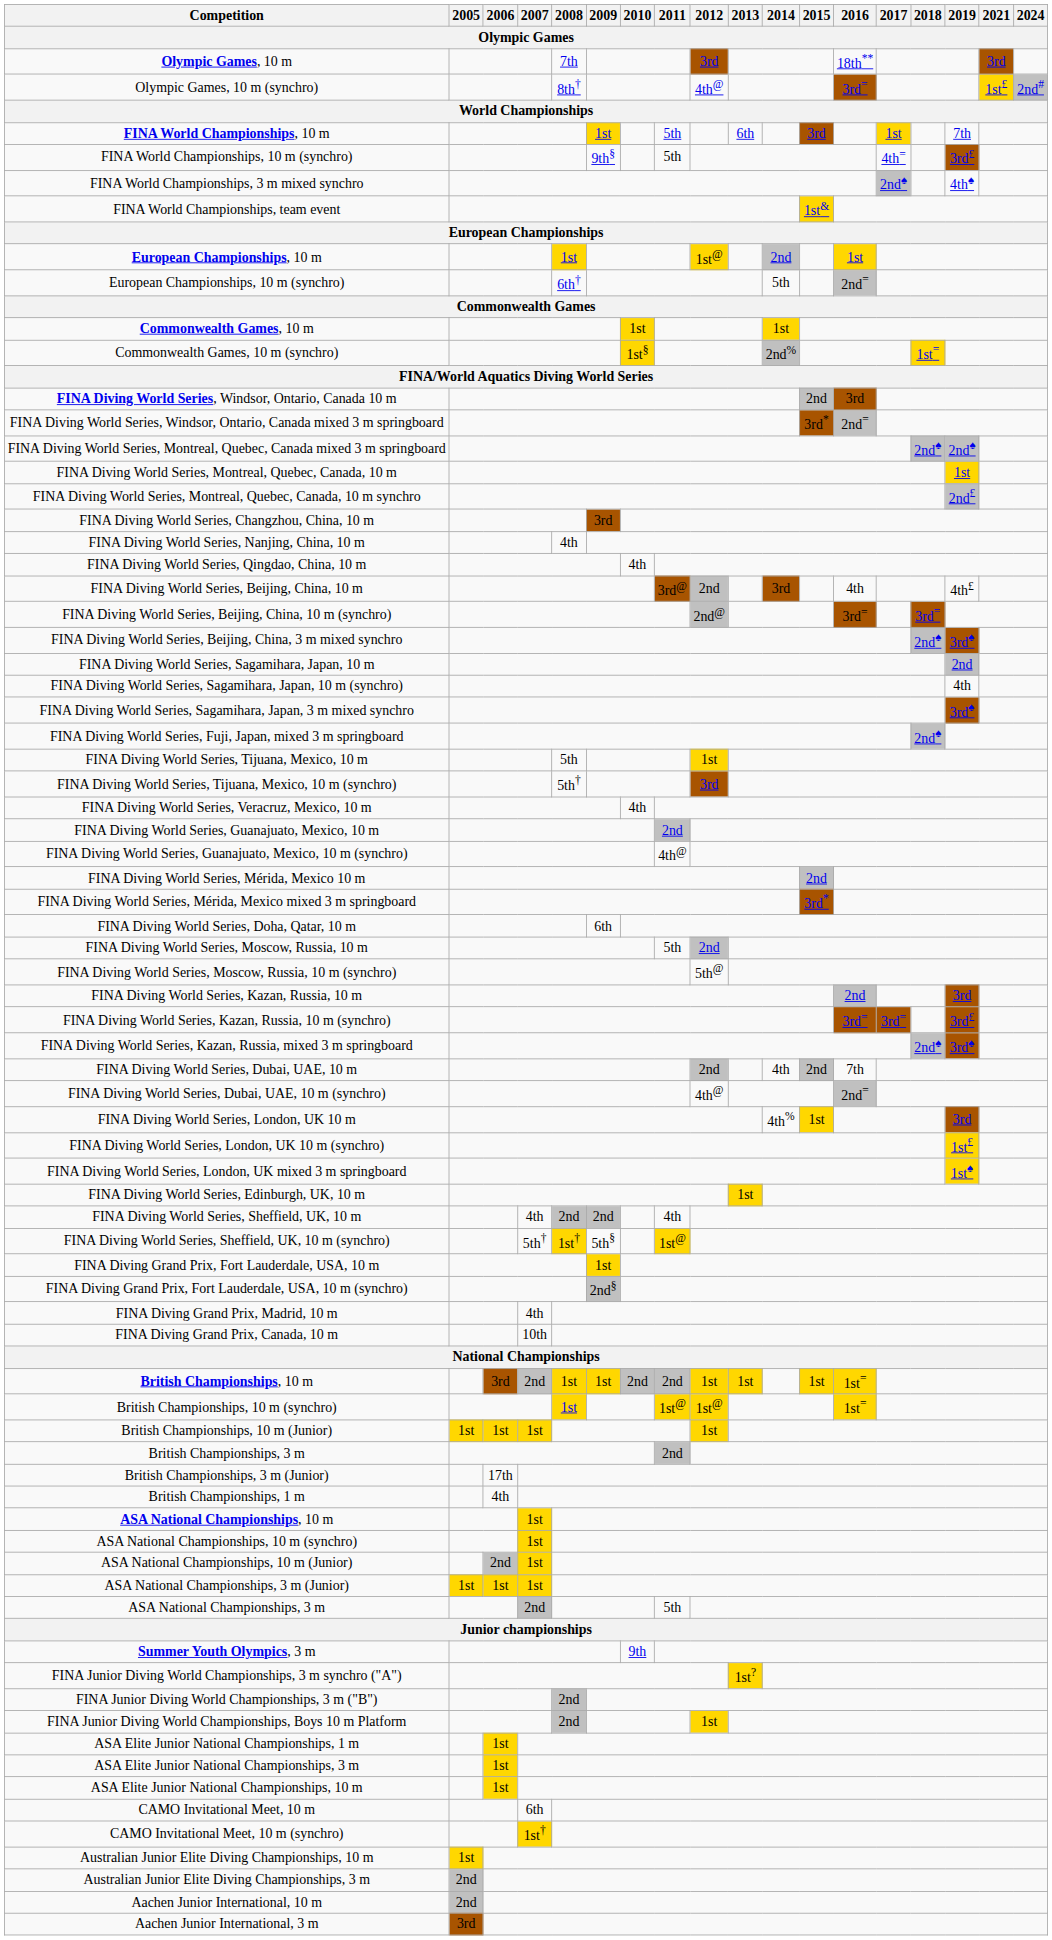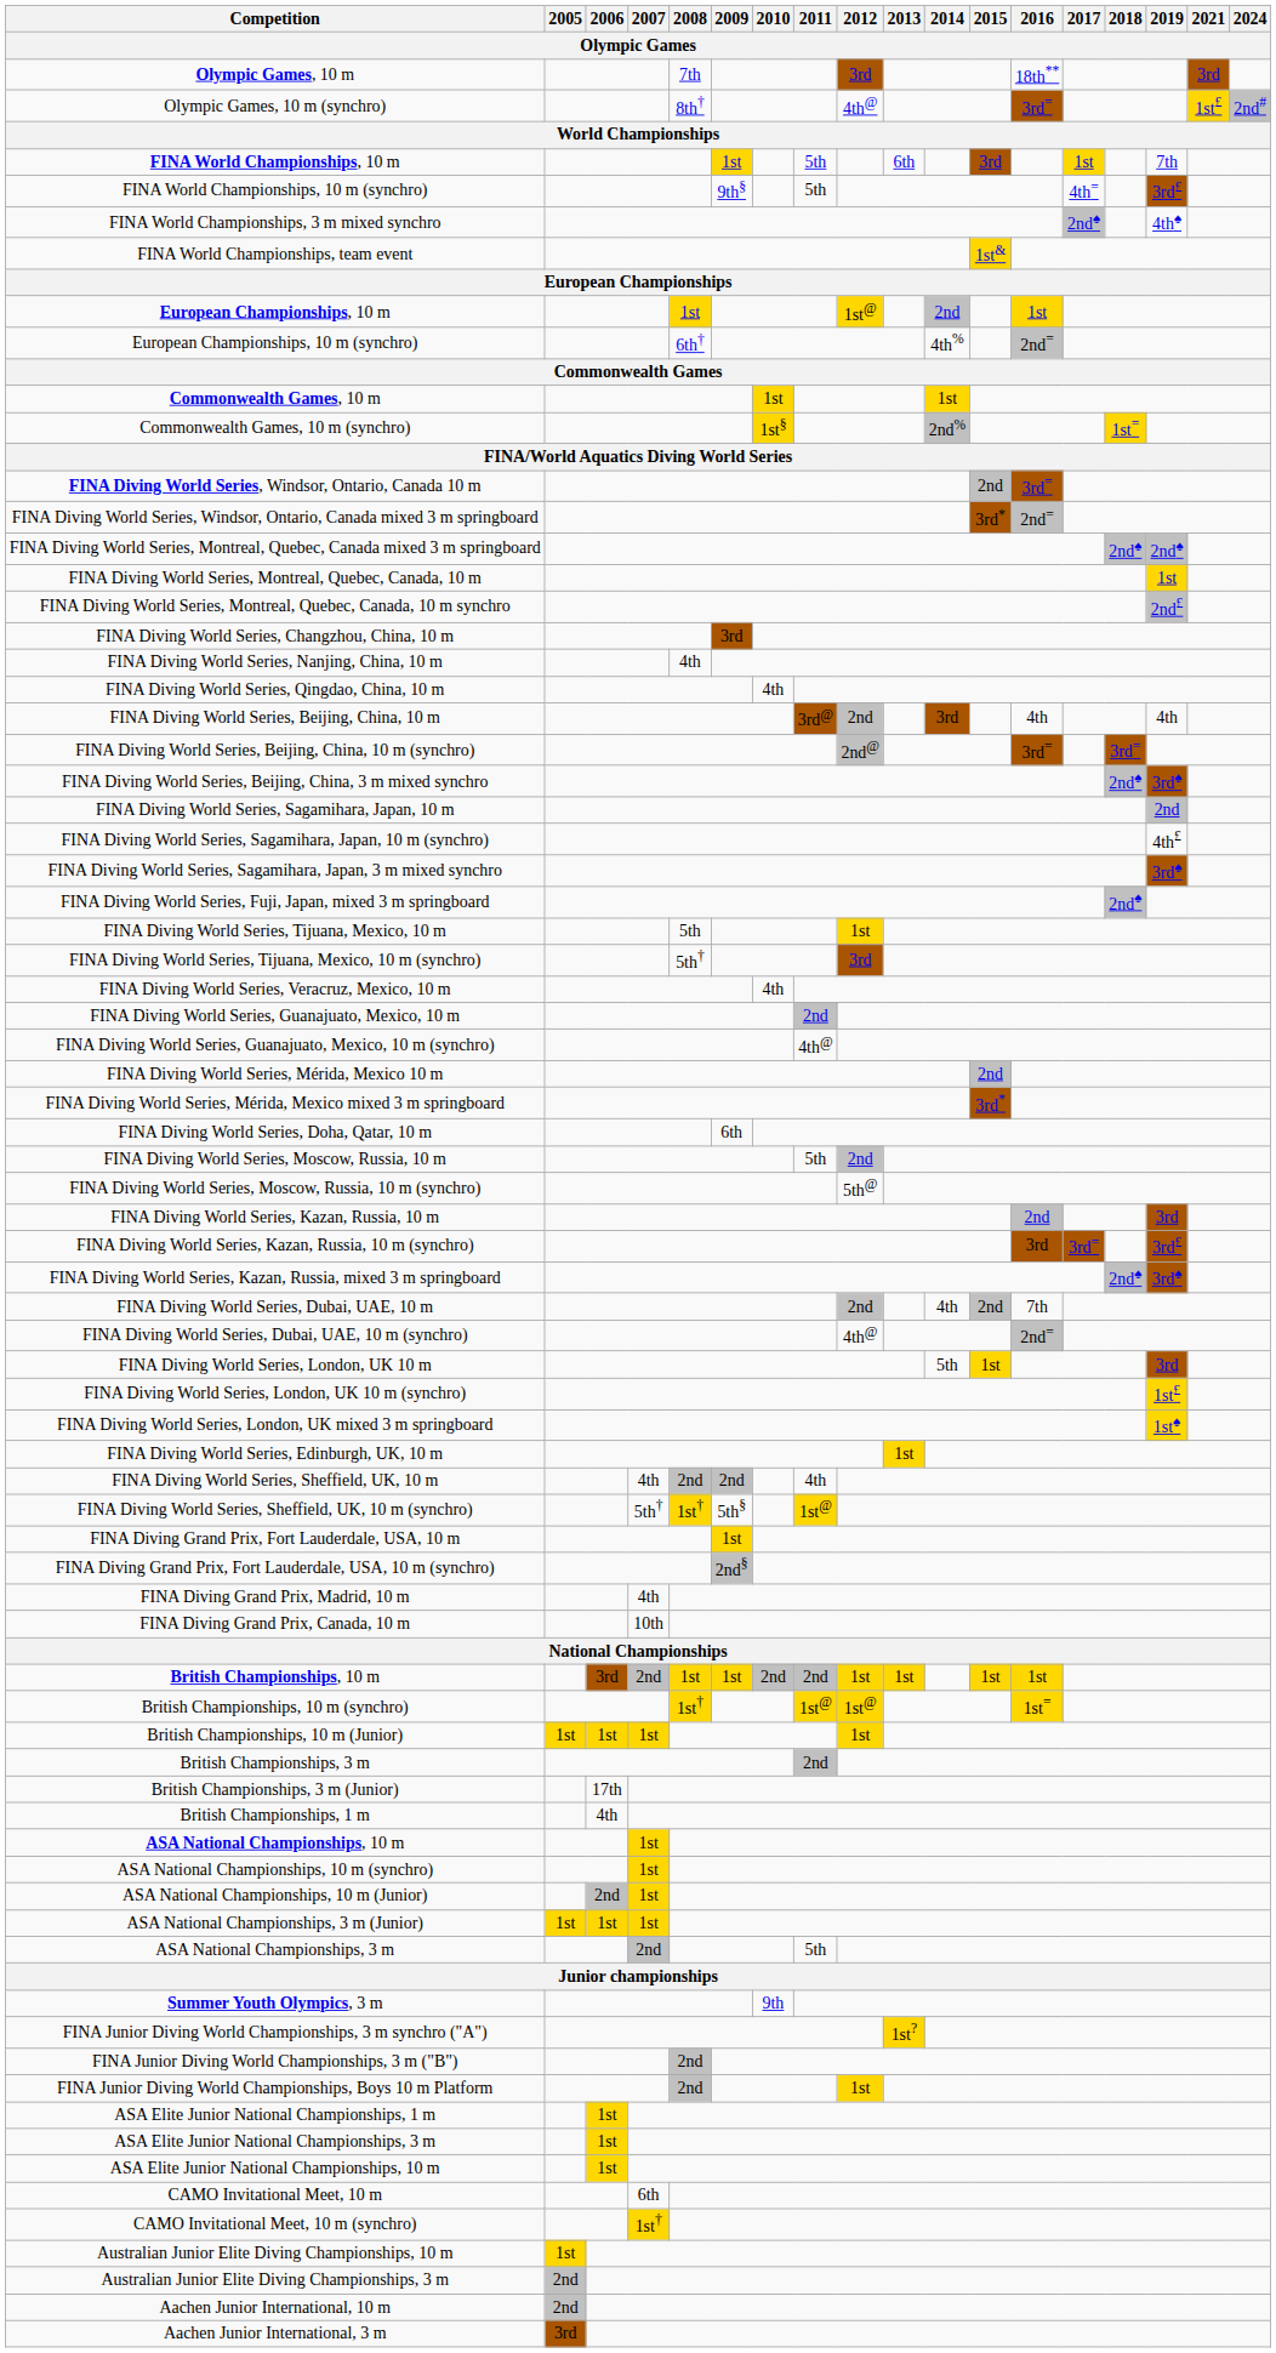European Championships, 10 m (synchro) | 2014 / Olympic Games: 5th -> 4th%
FINA Diving World Series, Windsor, Ontario, Canada 10 m | 2016 / Olympic Games: 3rd -> 3rd=
FINA Diving World Series, Beijing, China, 10 m | 2019 / Olympic Games: 4th£ -> 4th
FINA Diving World Series, Sagamihara, Japan, 10 m (synchro) | 2019 / Olympic Games: 4th -> 4th£
FINA Diving World Series, Kazan, Russia, 10 m (synchro) | 2016 / Olympic Games: 3rd= -> 3rd
FINA Diving World Series, London, UK 10 m | 2014 / Olympic Games: 4th% -> 5th
British Championships, 10 m | 2016 / Olympic Games: 1st= -> 1st
British Championships, 10 m (synchro) | 2008 / Olympic Games: 1st -> 1st†
